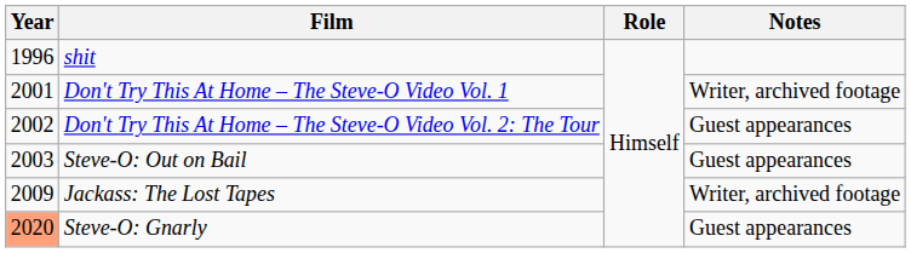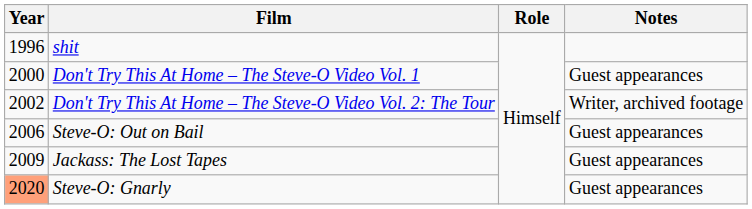Don't Try This At Home – The Steve-O Video Vol. 1 | Year: 2001 -> 2000
Don't Try This At Home – The Steve-O Video Vol. 1 | Notes: Writer, archived footage -> Guest appearances
Don't Try This At Home – The Steve-O Video Vol. 2: The Tour | Notes: Guest appearances -> Writer, archived footage
Steve-O: Out on Bail | Year: 2003 -> 2006
Jackass: The Lost Tapes | Notes: Writer, archived footage -> Guest appearances
